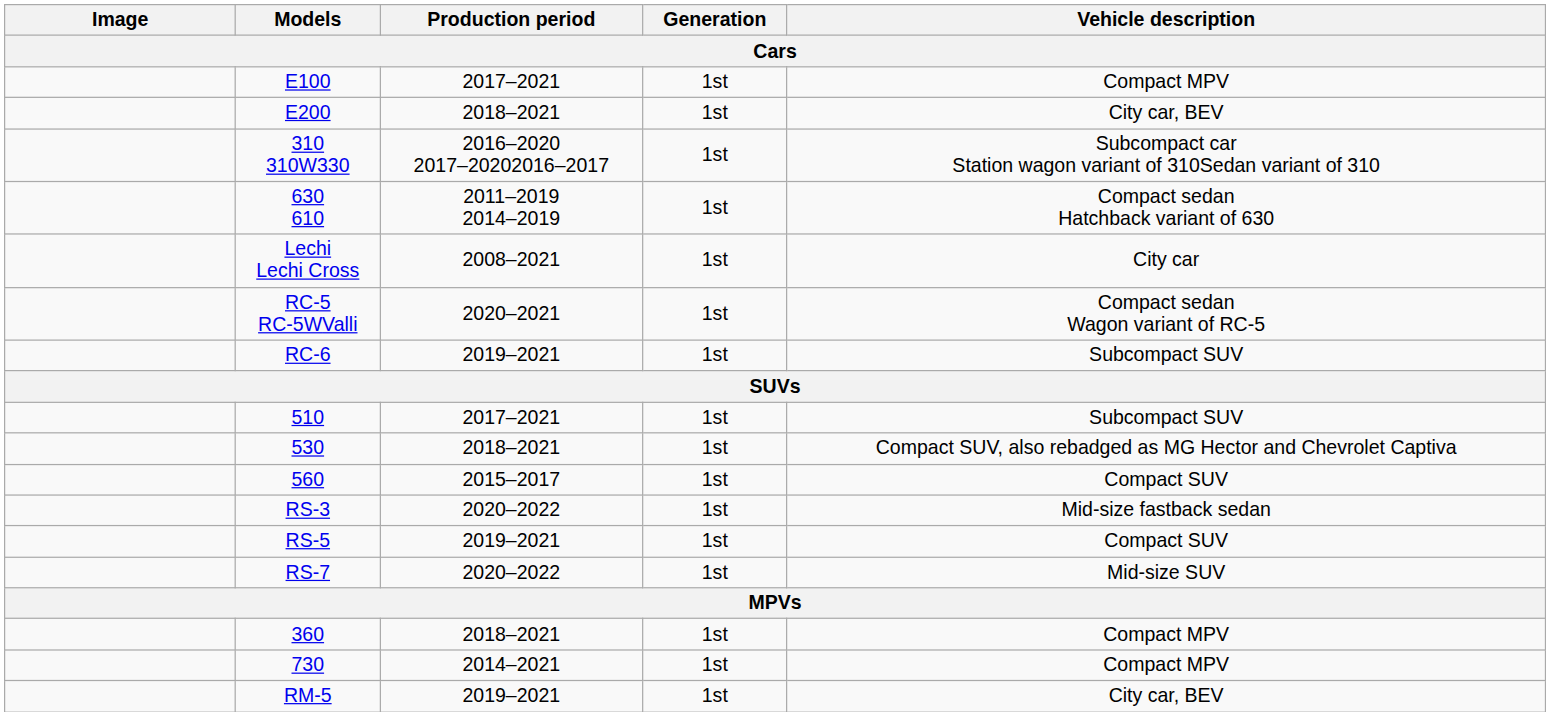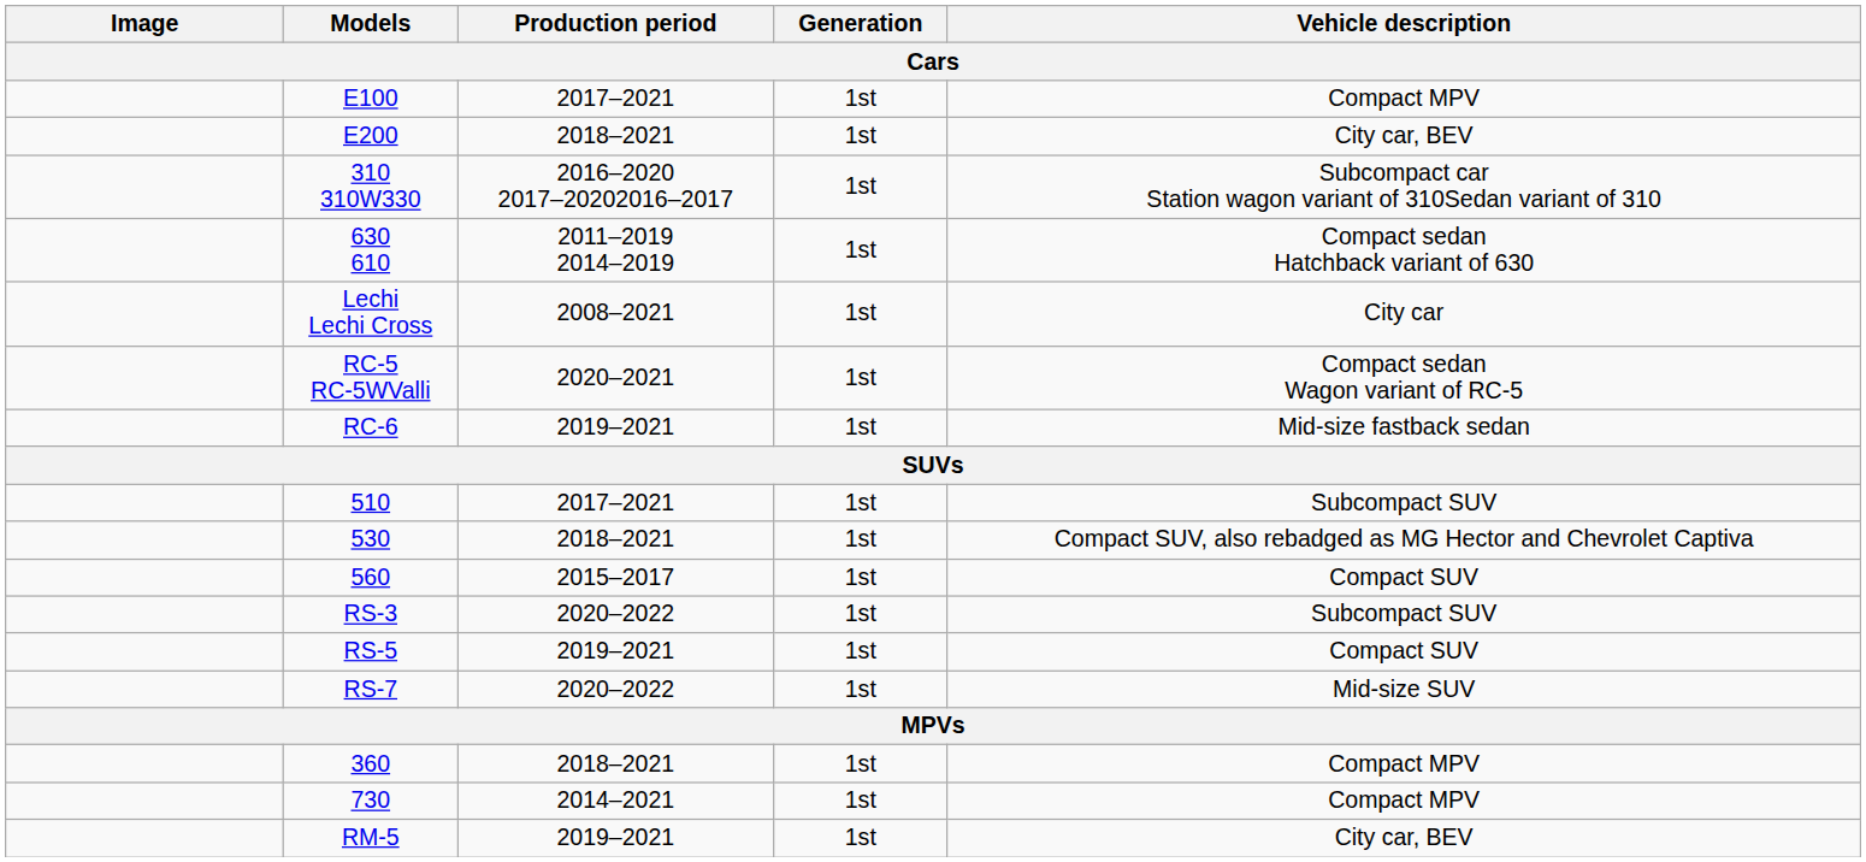RC-6 | Vehicle description: Subcompact SUV -> Mid-size fastback sedan
RS-3 | Vehicle description: Mid-size fastback sedan -> Subcompact SUV
